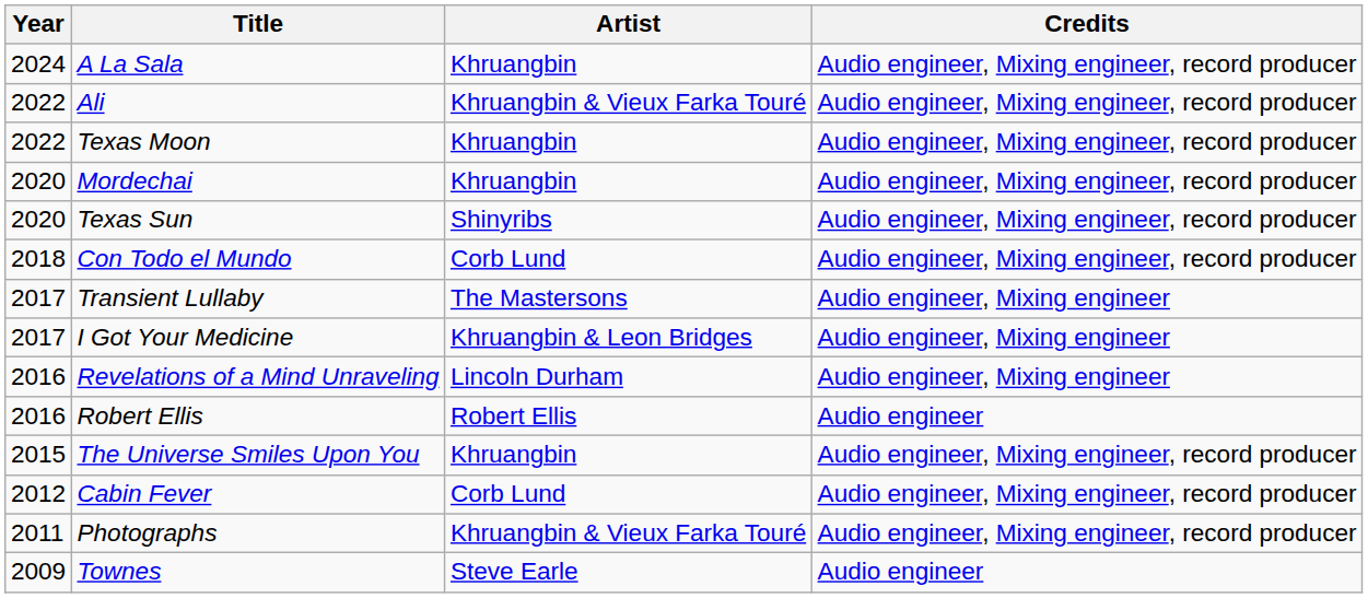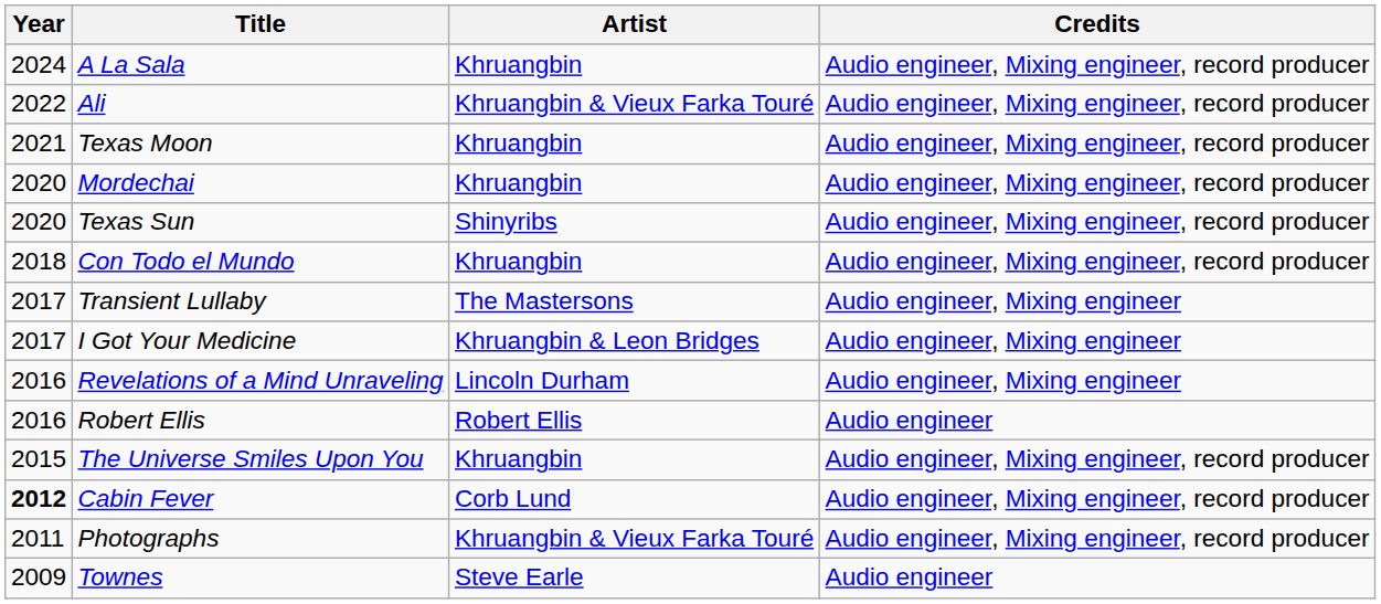Texas Moon | Year: 2022 -> 2021
Con Todo el Mundo | Artist: Corb Lund -> Khruangbin
Cabin Fever | Year: normal -> bold
